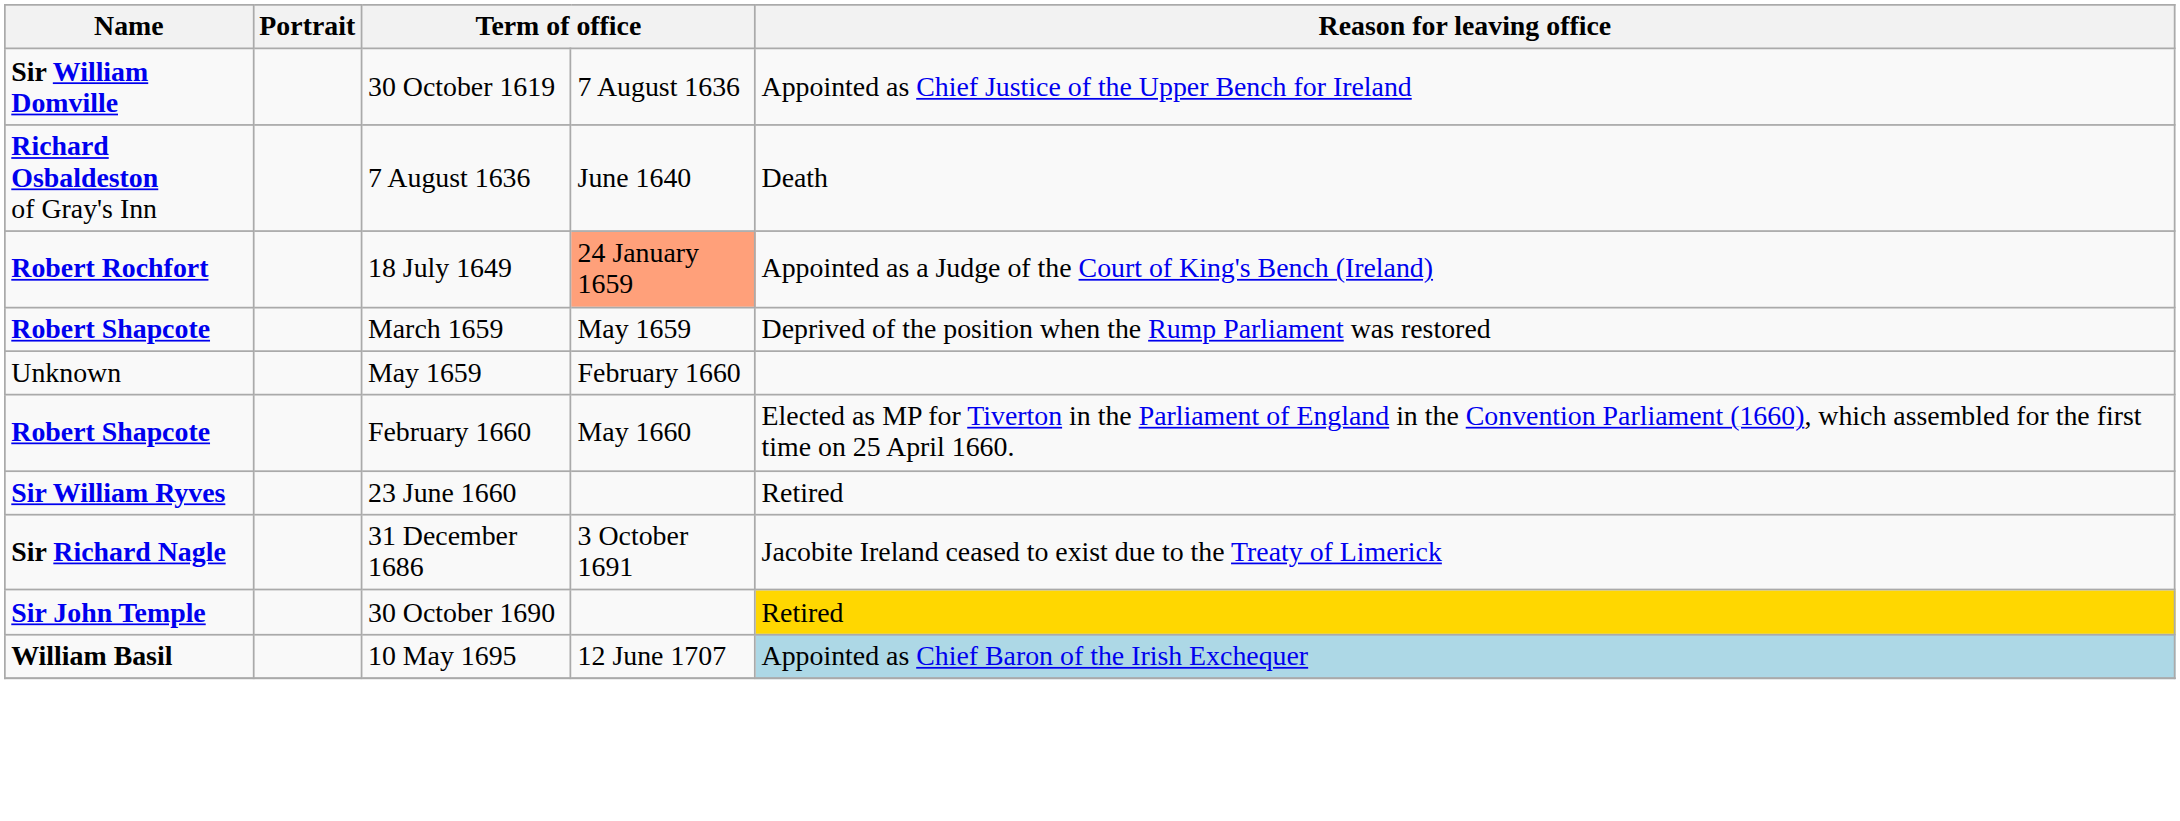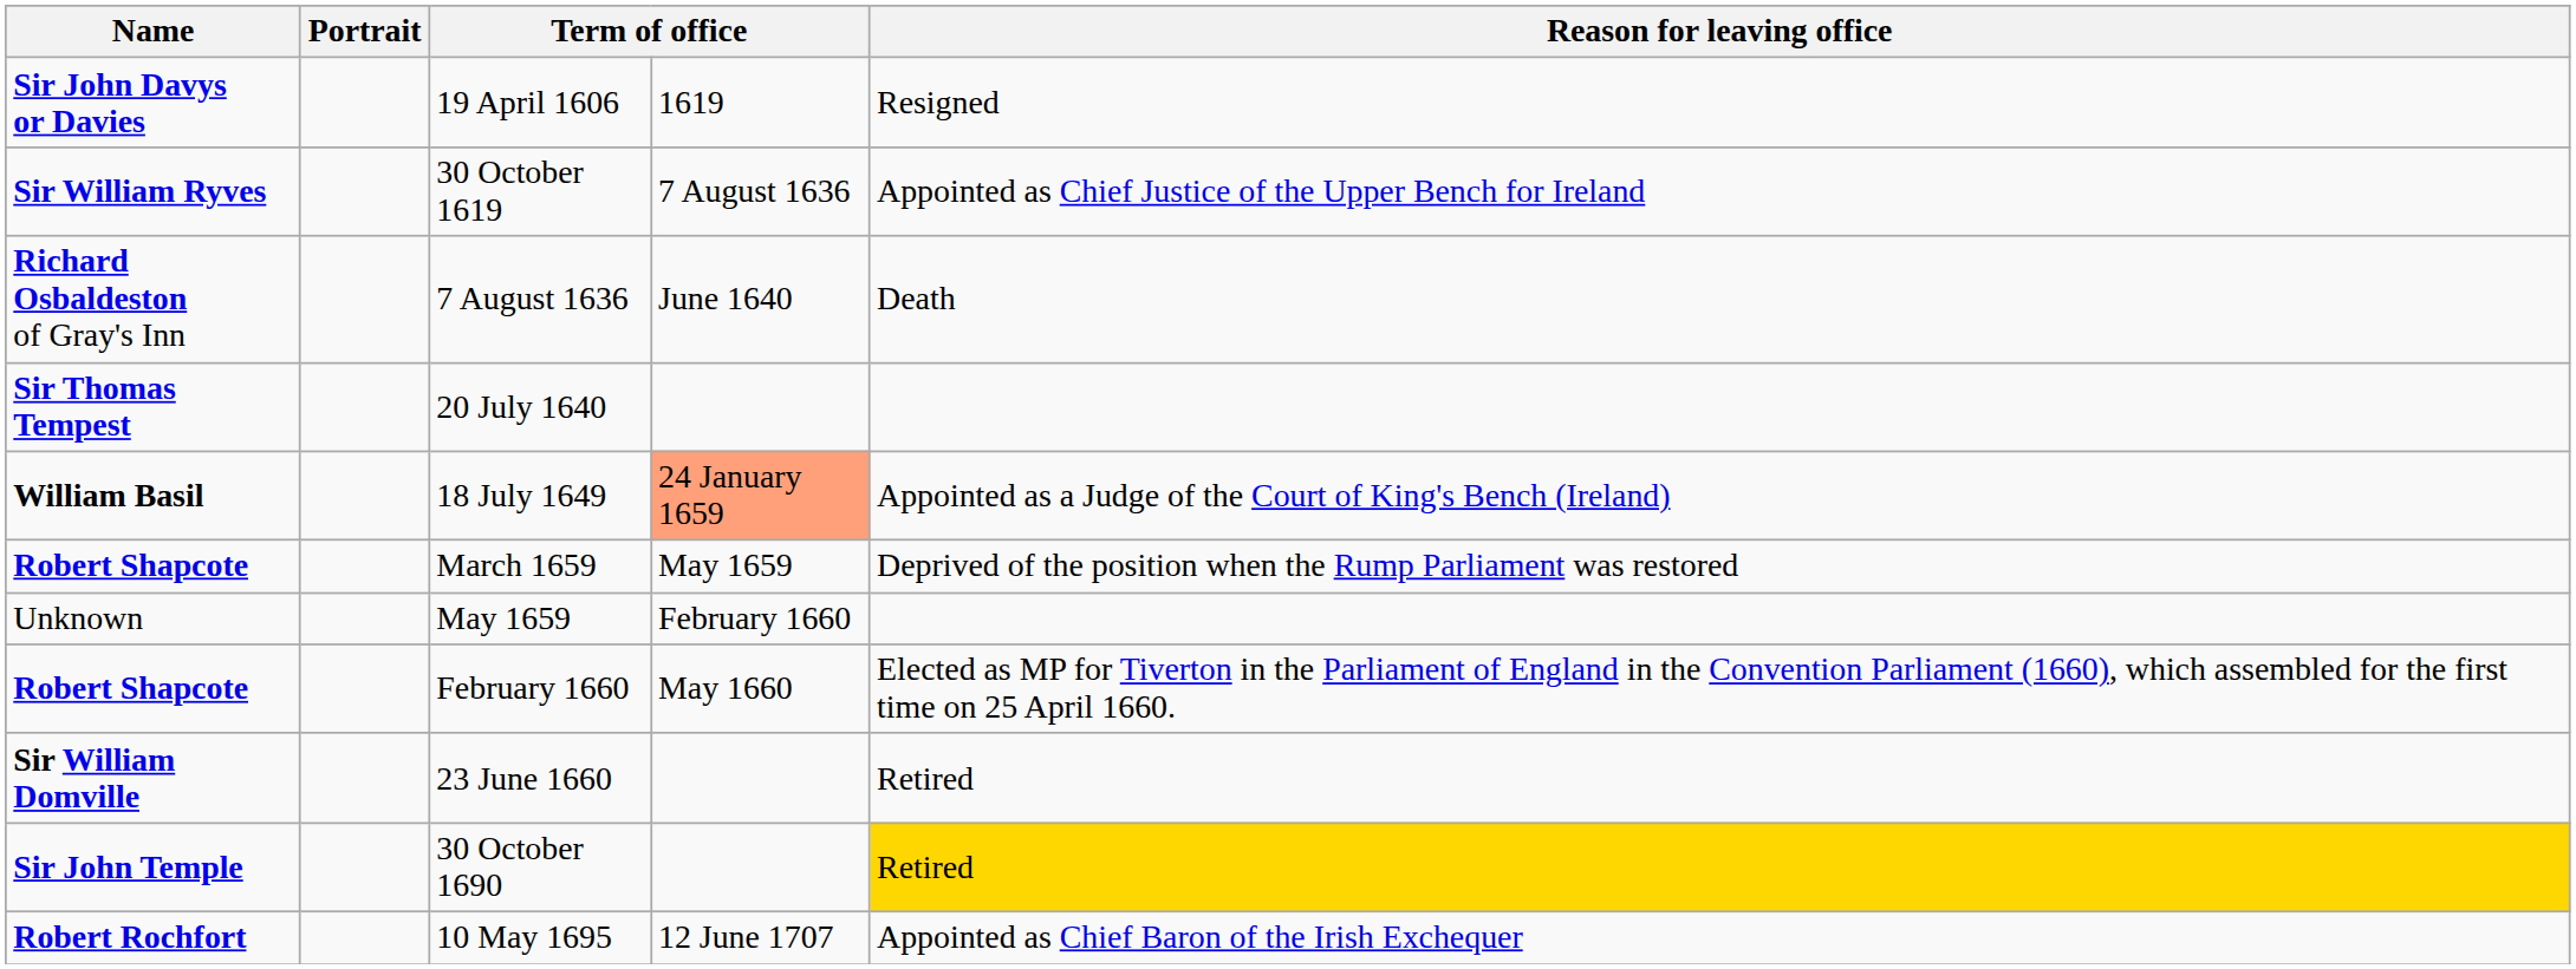+ row: Sir John Davys or Davies | 19 April 1606 | 1619 | Resigned
30 October 1619 | Name: Sir William Domville -> Sir William Ryves
+ row: Sir Thomas Tempest | 20 July 1640
18 July 1649 | Name: Robert Rochfort -> William Basil
23 June 1660 | Name: Sir William Ryves -> Sir William Domville
- row: Sir Richard Nagle | 31 December 1686 | 3 October 1691 | Jacobite Ireland ceased to exist due to the Treaty of Limerick
10 May 1695 | Name: William Basil -> Robert Rochfort
10 May 1695 | Reason for leaving office: lightblue background -> no background
